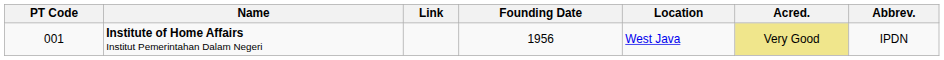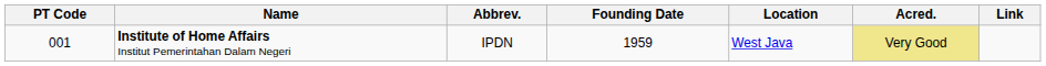columns swapped: Abbrev. <-> Link
Institute of Home Affairs Institut Pemerintahan Dalam Negeri | Founding Date: 1956 -> 1959
